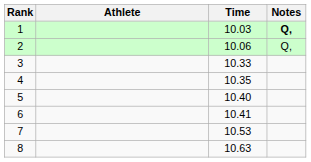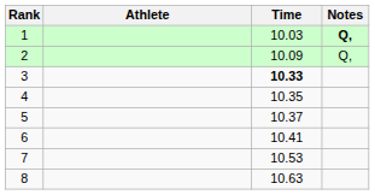2 | Time: 10.06 -> 10.09
3 | Time: normal -> bold
5 | Time: 10.40 -> 10.37
